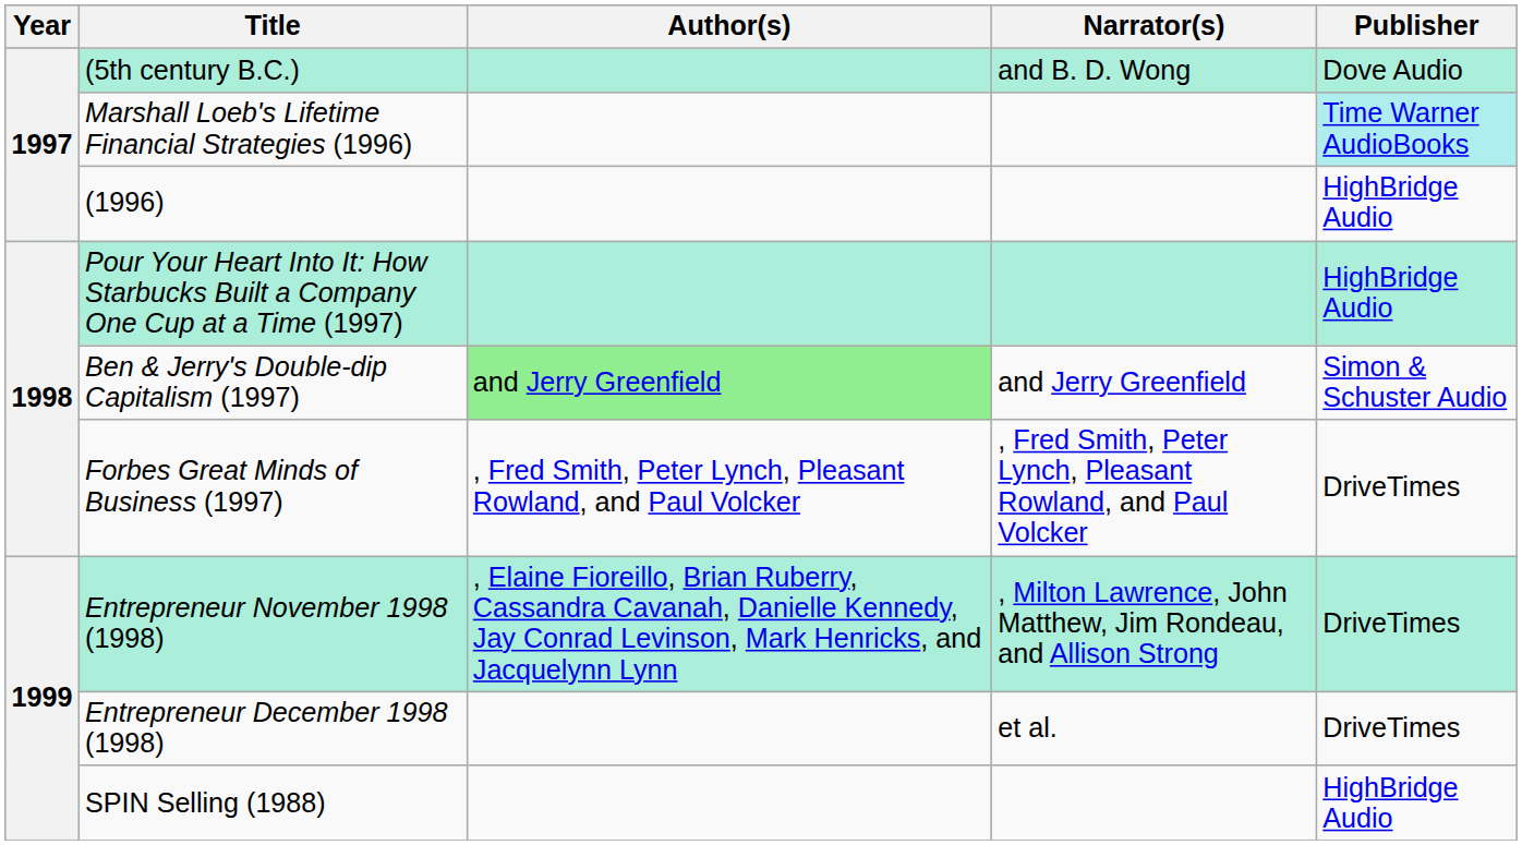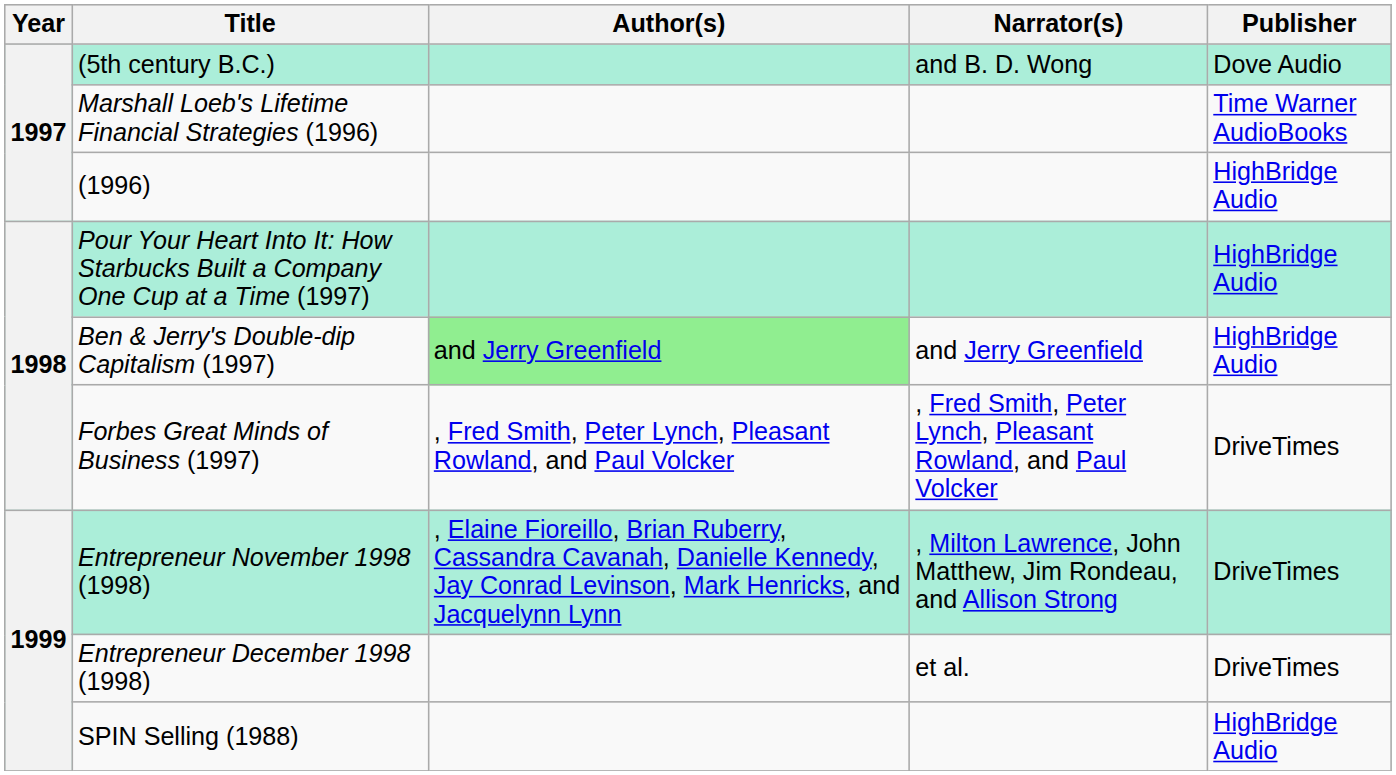Marshall Loeb's Lifetime Financial Strategies (1996) | Publisher: paleturquoise background -> no background
Ben & Jerry's Double-dip Capitalism (1997) | Publisher: Simon & Schuster Audio -> HighBridge Audio
